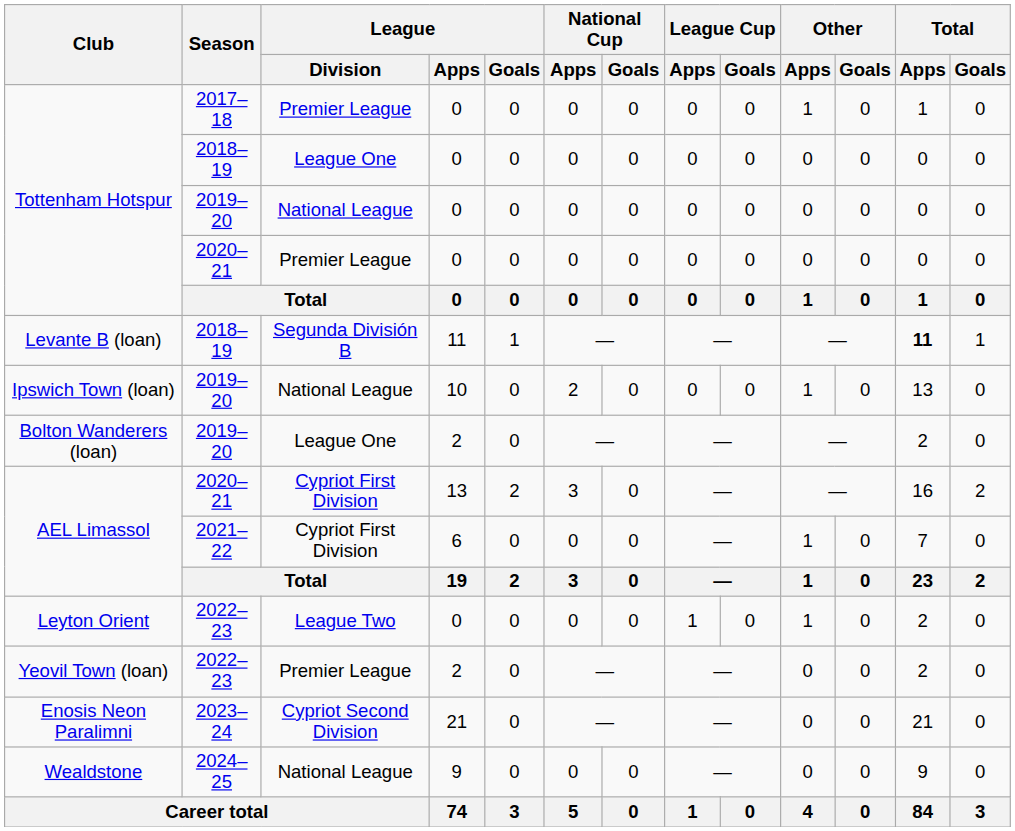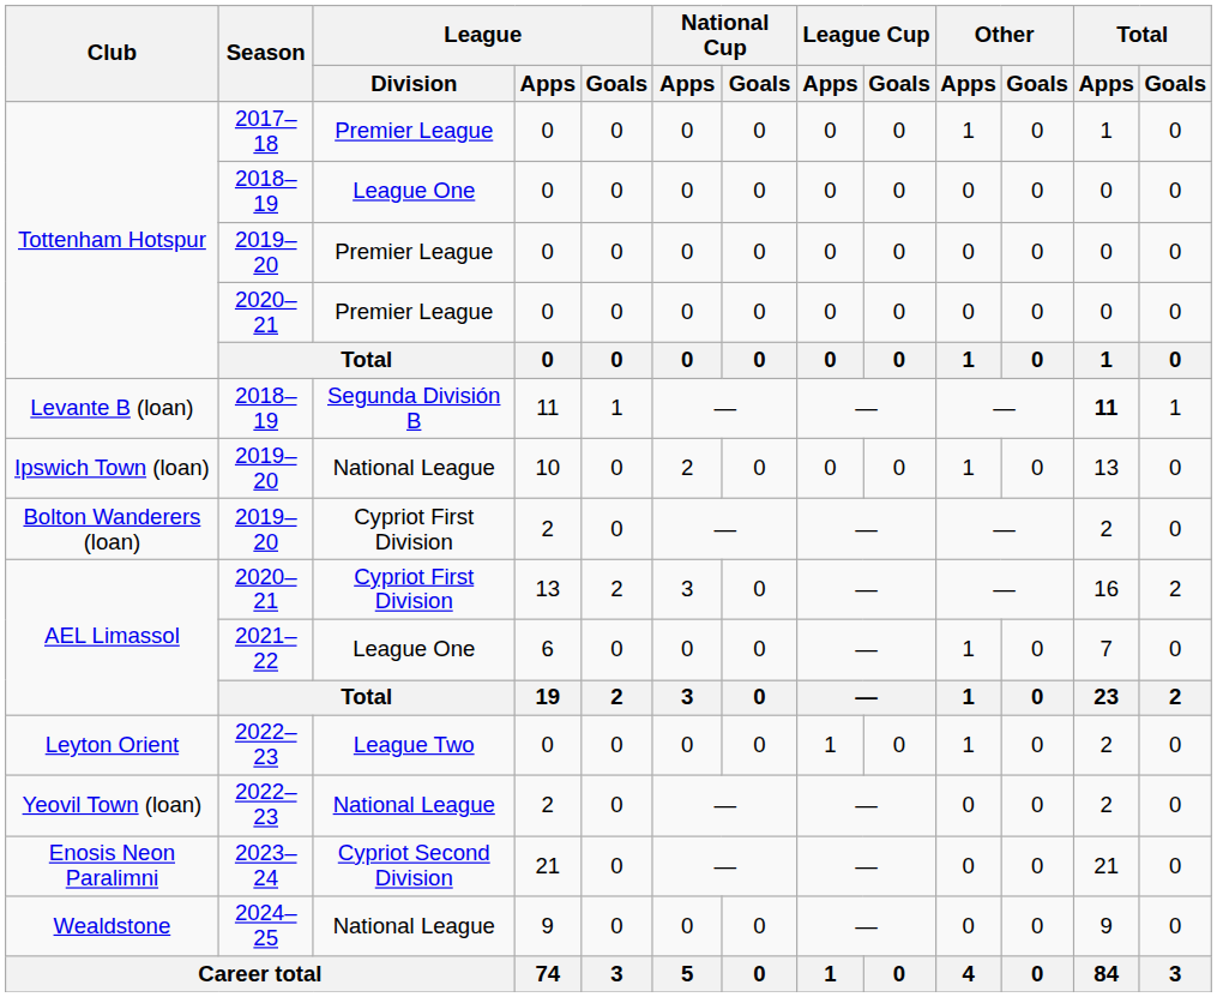Tottenham Hotspur / 2019–20 | League / Division: National League -> Premier League
Bolton Wanderers (loan) | League / Division: League One -> Cypriot First Division
AEL Limassol / 2021–22 | League / Division: Cypriot First Division -> League One
Yeovil Town (loan) | League / Division: Premier League -> National League
